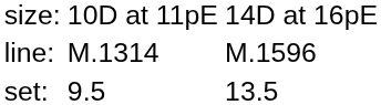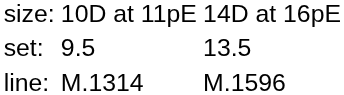rows swapped: set: <-> line:
